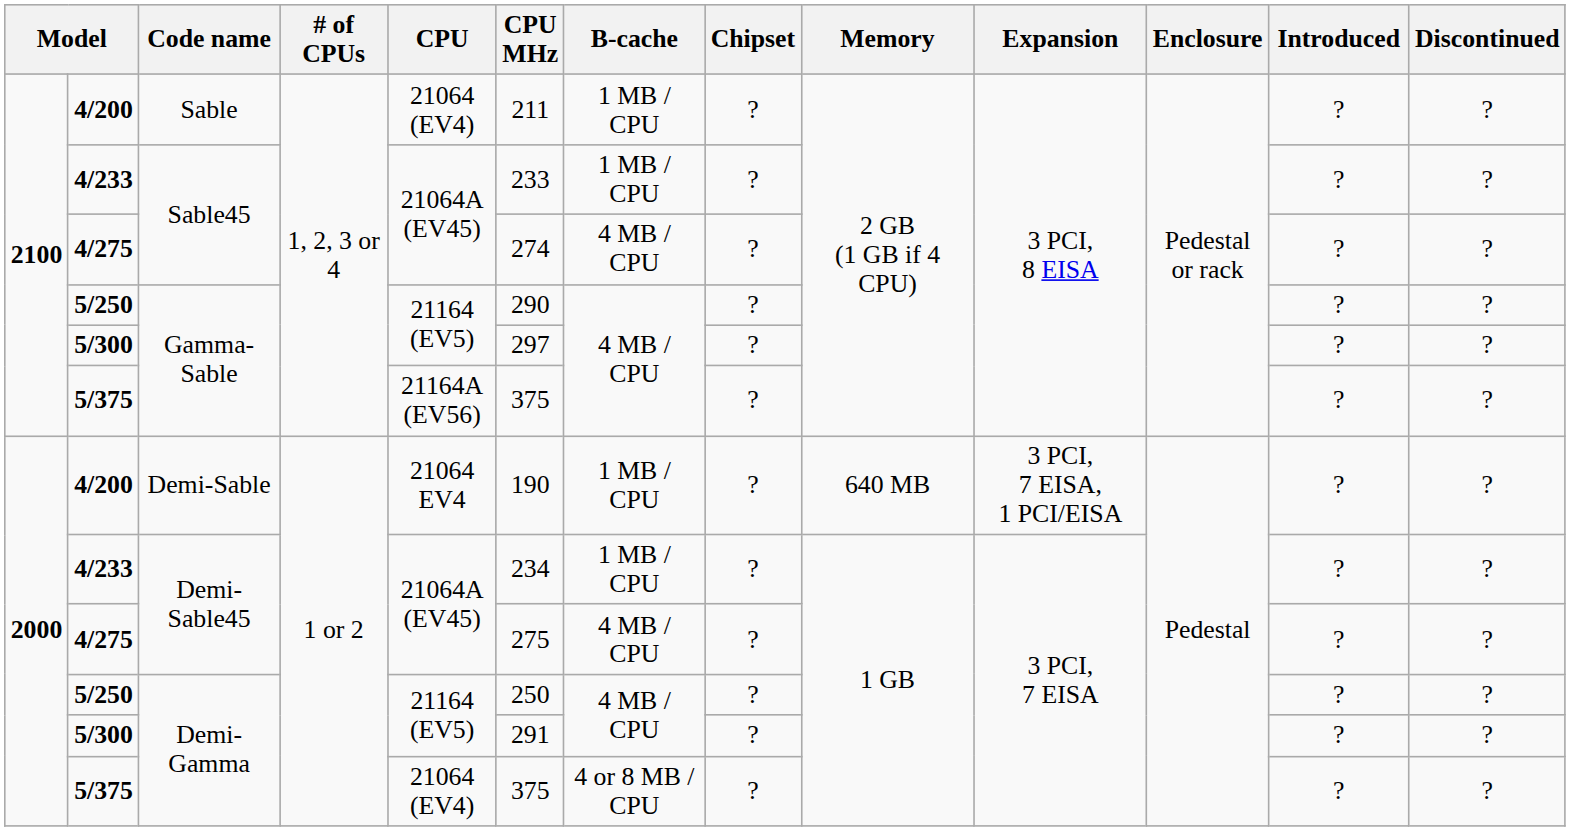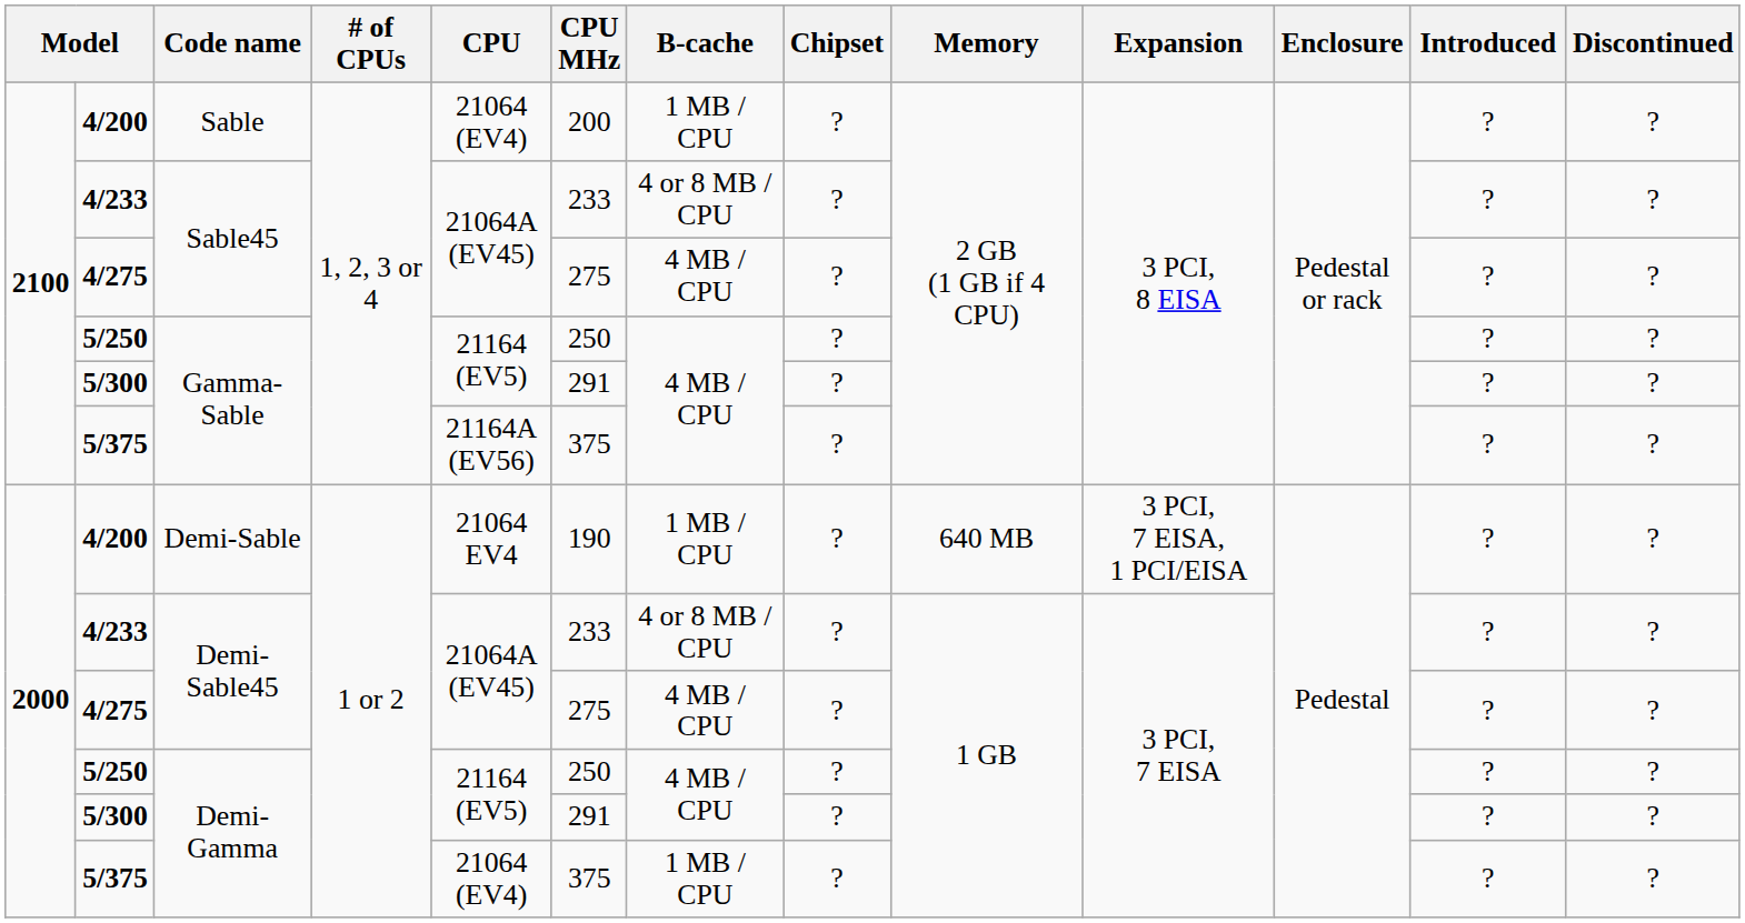4/200 / Sable | CPU MHz: 211 -> 200
4/233 / Sable45 | B-cache: 1 MB / CPU -> 4 or 8 MB / CPU
4/275 / Sable45 | CPU MHz: 274 -> 275
5/250 / Gamma-Sable | CPU MHz: 290 -> 250
5/300 / Gamma-Sable | CPU MHz: 297 -> 291
4/233 / Demi-Sable45 | CPU MHz: 234 -> 233
4/233 / Demi-Sable45 | B-cache: 1 MB / CPU -> 4 or 8 MB / CPU
5/375 / Demi-Gamma | B-cache: 4 or 8 MB / CPU -> 1 MB / CPU
